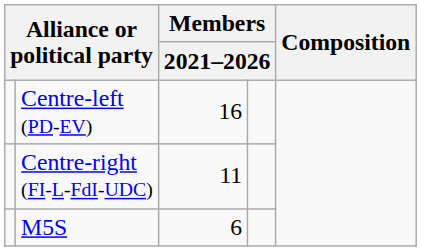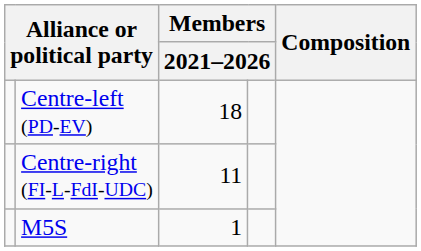Centre-left (PD-EV) | column 3: 16 -> 18
M5S | column 3: 6 -> 1
